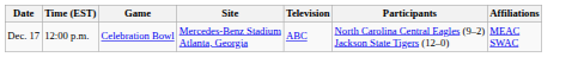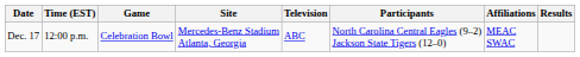+ column: Results
